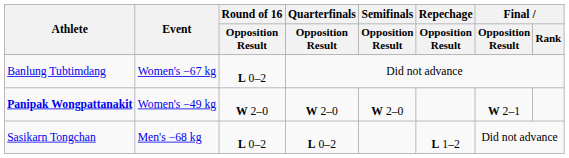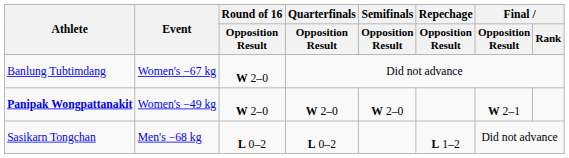Banlung Tubtimdang | Round of 16 / Opposition Result: L 0–2 -> W 2–0
